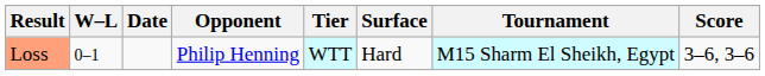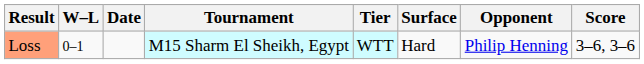columns swapped: Tournament <-> Opponent
